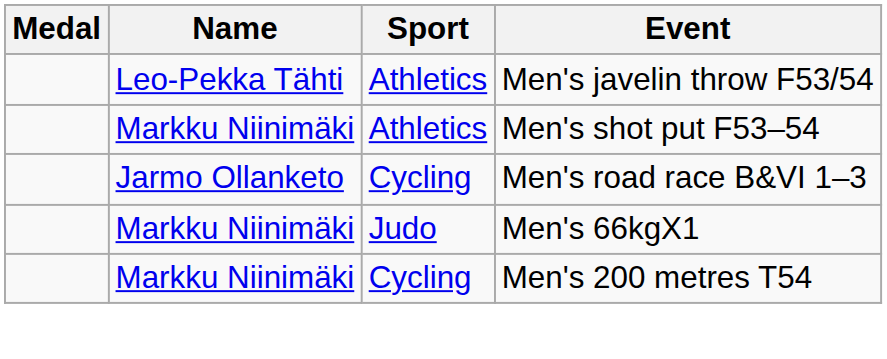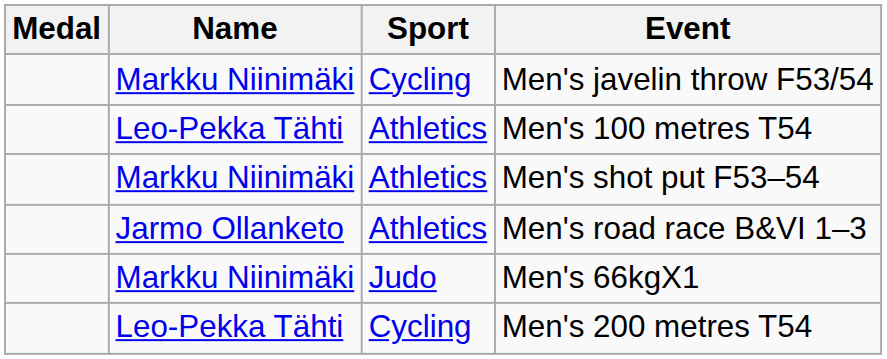Men's javelin throw F53/54 | Name: Leo-Pekka Tähti -> Markku Niinimäki
Men's javelin throw F53/54 | Sport: Athletics -> Cycling
+ row: Leo-Pekka Tähti | Athletics | Men's 100 metres T54
Men's road race B&VI 1–3 | Sport: Cycling -> Athletics
Men's 200 metres T54 | Name: Markku Niinimäki -> Leo-Pekka Tähti
